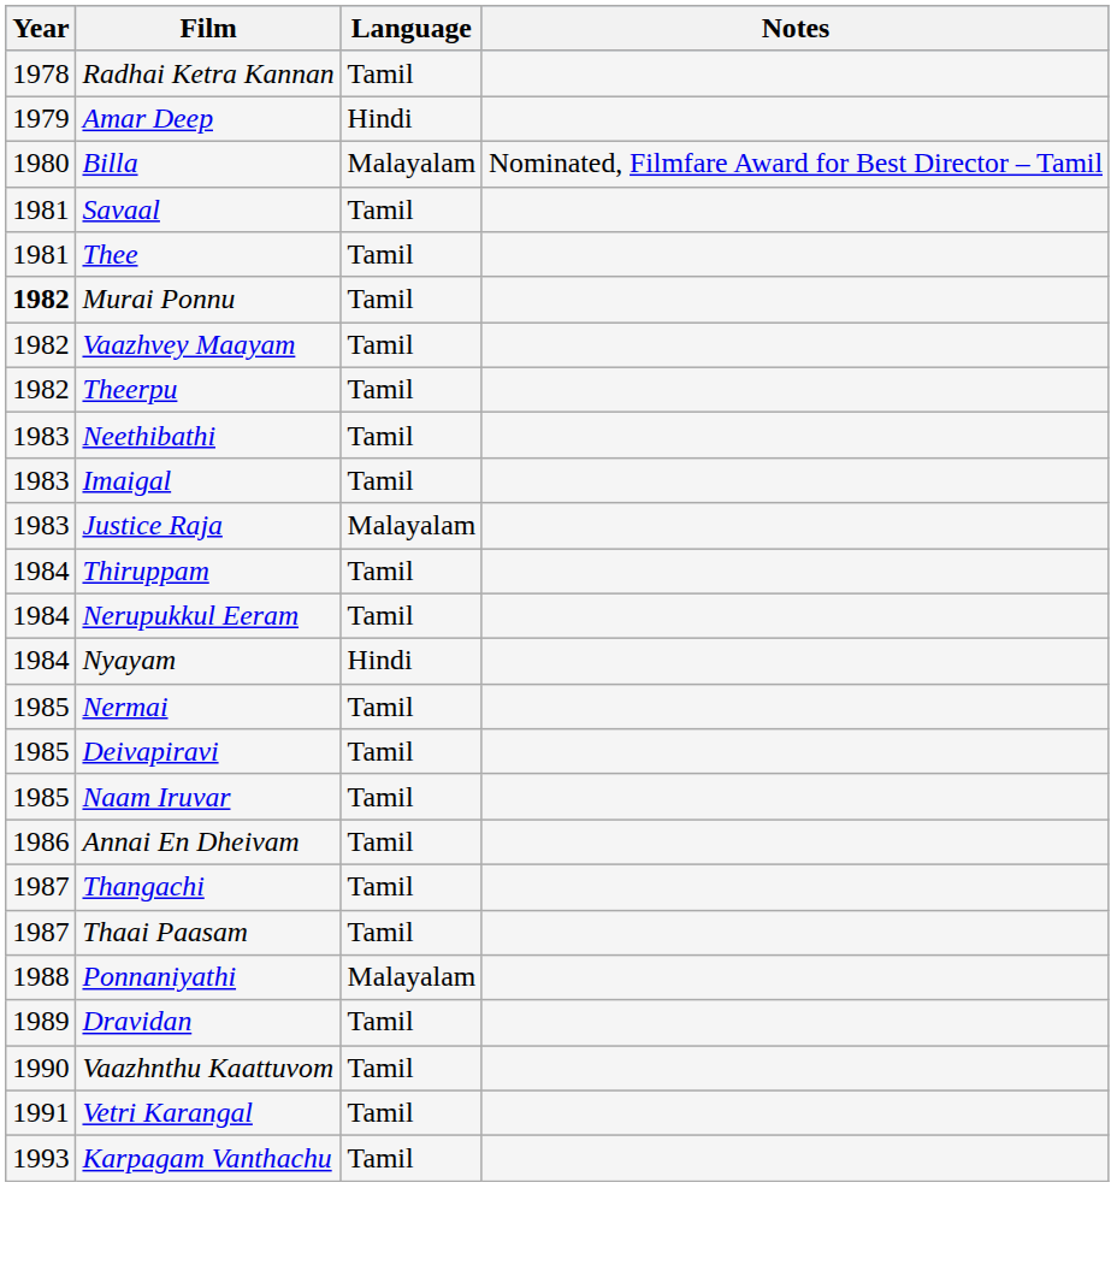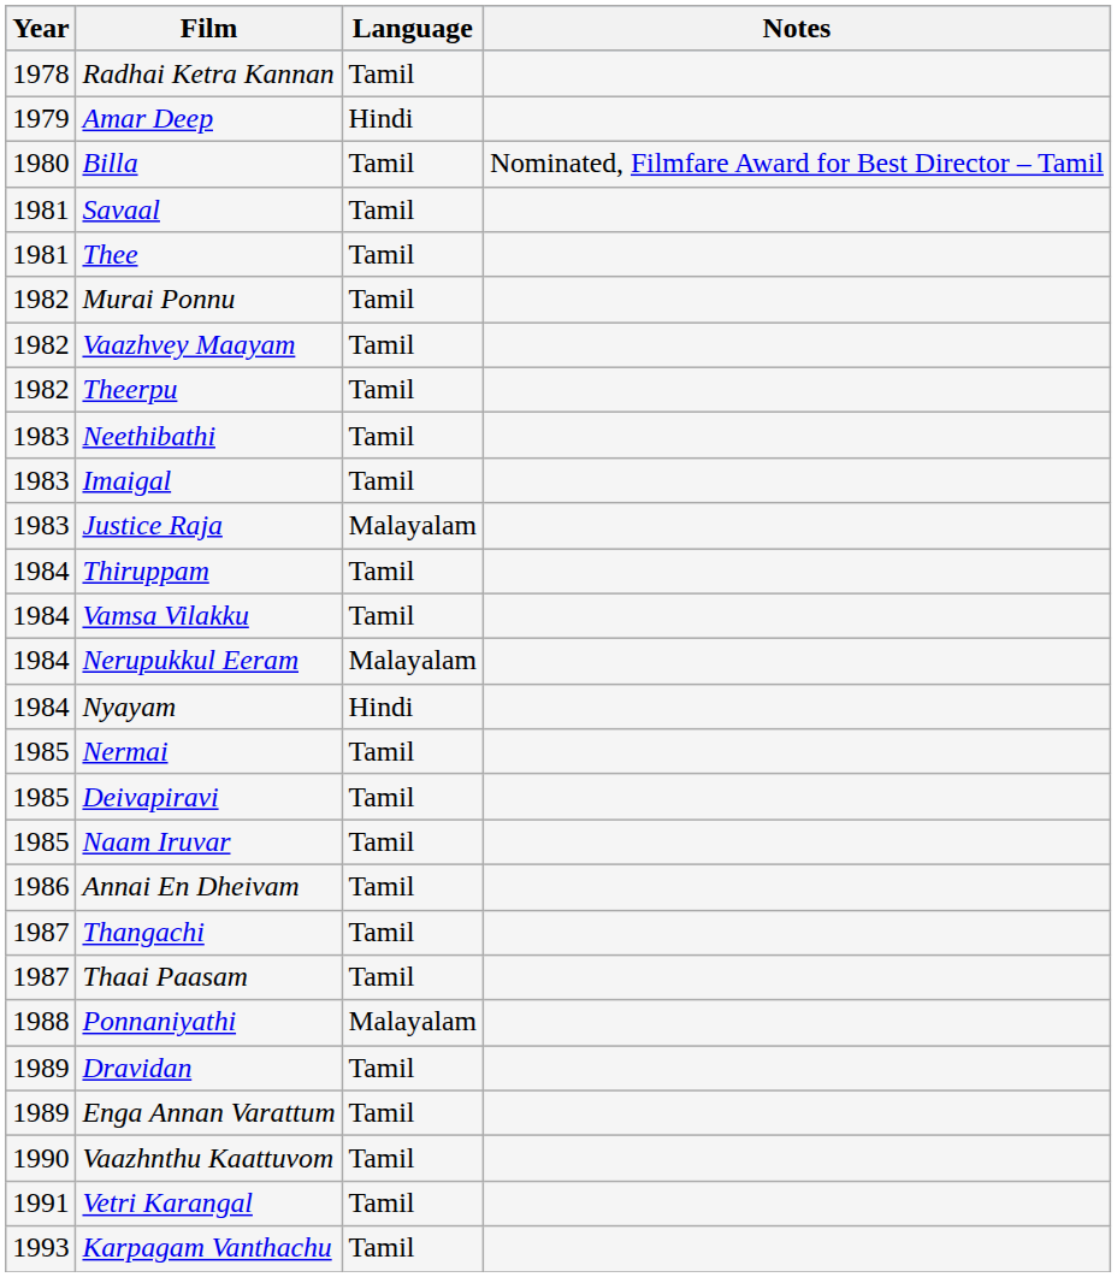Billa | Language: Malayalam -> Tamil
Murai Ponnu | Year: bold -> normal
+ row: 1984 | Vamsa Vilakku | Tamil
Nerupukkul Eeram | Language: Tamil -> Malayalam
+ row: 1989 | Enga Annan Varattum | Tamil
